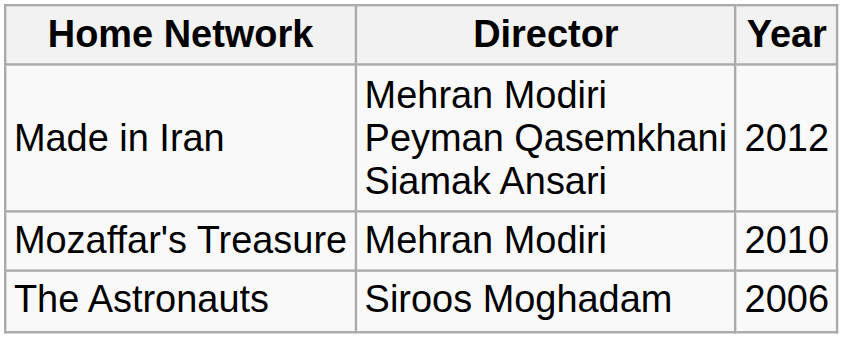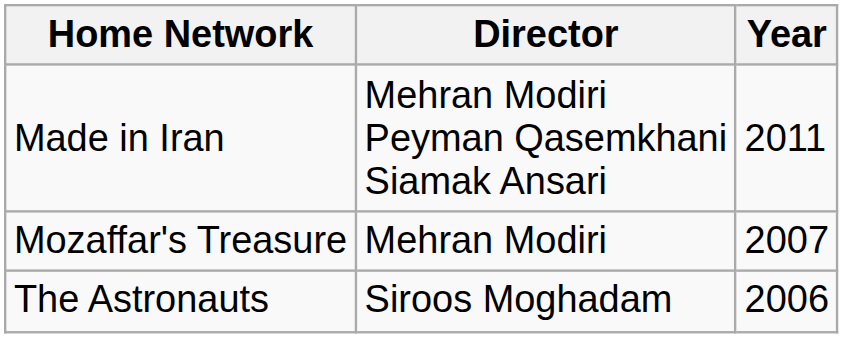Made in Iran | Year: 2012 -> 2011
Mozaffar's Treasure | Year: 2010 -> 2007
